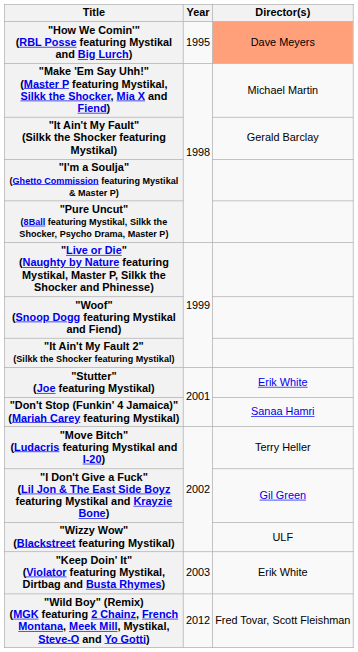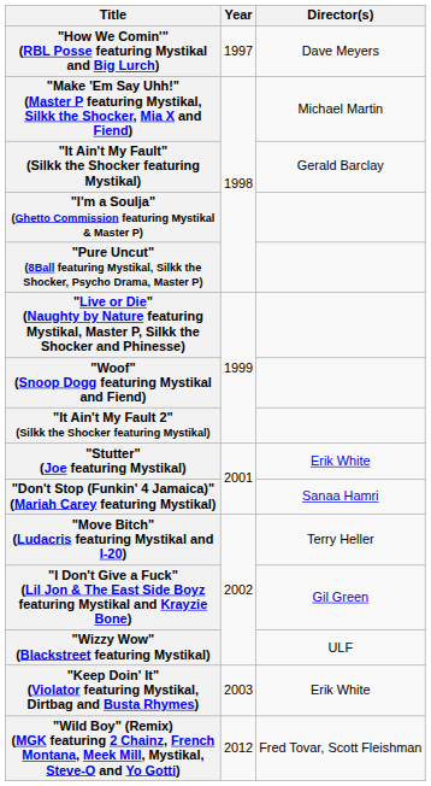"How We Comin'" (RBL Posse featuring Mystikal and Big Lurch) | Year: 1995 -> 1997
"How We Comin'" (RBL Posse featuring Mystikal and Big Lurch) | Director(s): lightsalmon background -> no background
